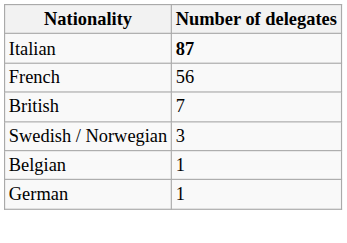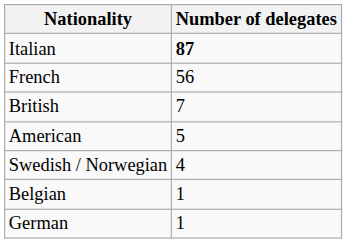+ row: American | 5
Swedish / Norwegian | Number of delegates: 3 -> 4
